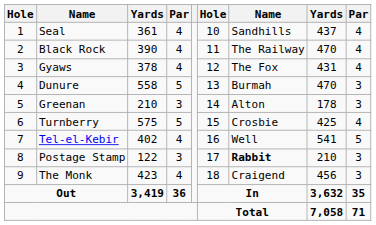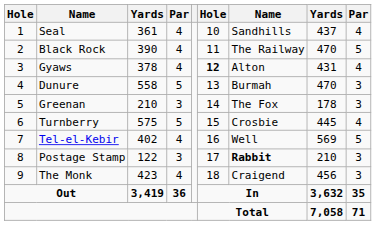Black Rock | column 9: 4 -> 5
Gyaws | column 6: normal -> bold
Gyaws | column 7: The Fox -> Alton
Greenan | column 7: Alton -> The Fox
Turnberry | column 8: 425 -> 445
Tel-el-Kebir | column 8: 541 -> 569
